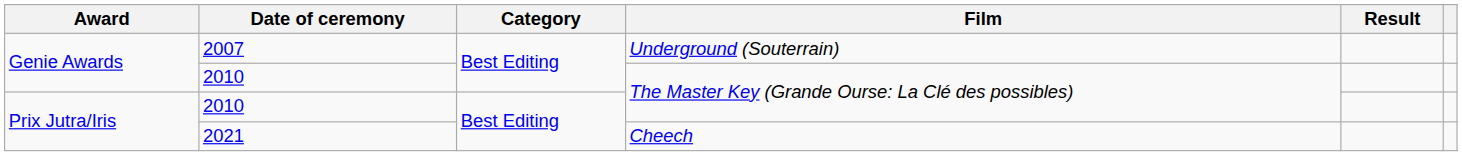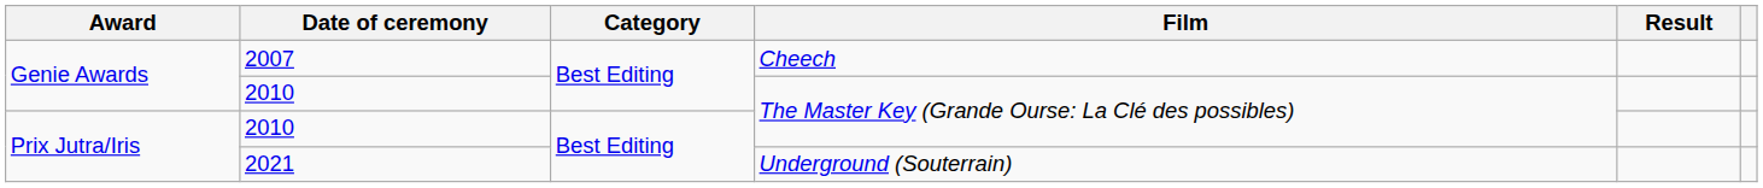2007 | Film: Underground (Souterrain) -> Cheech
2021 | Film: Cheech -> Underground (Souterrain)
